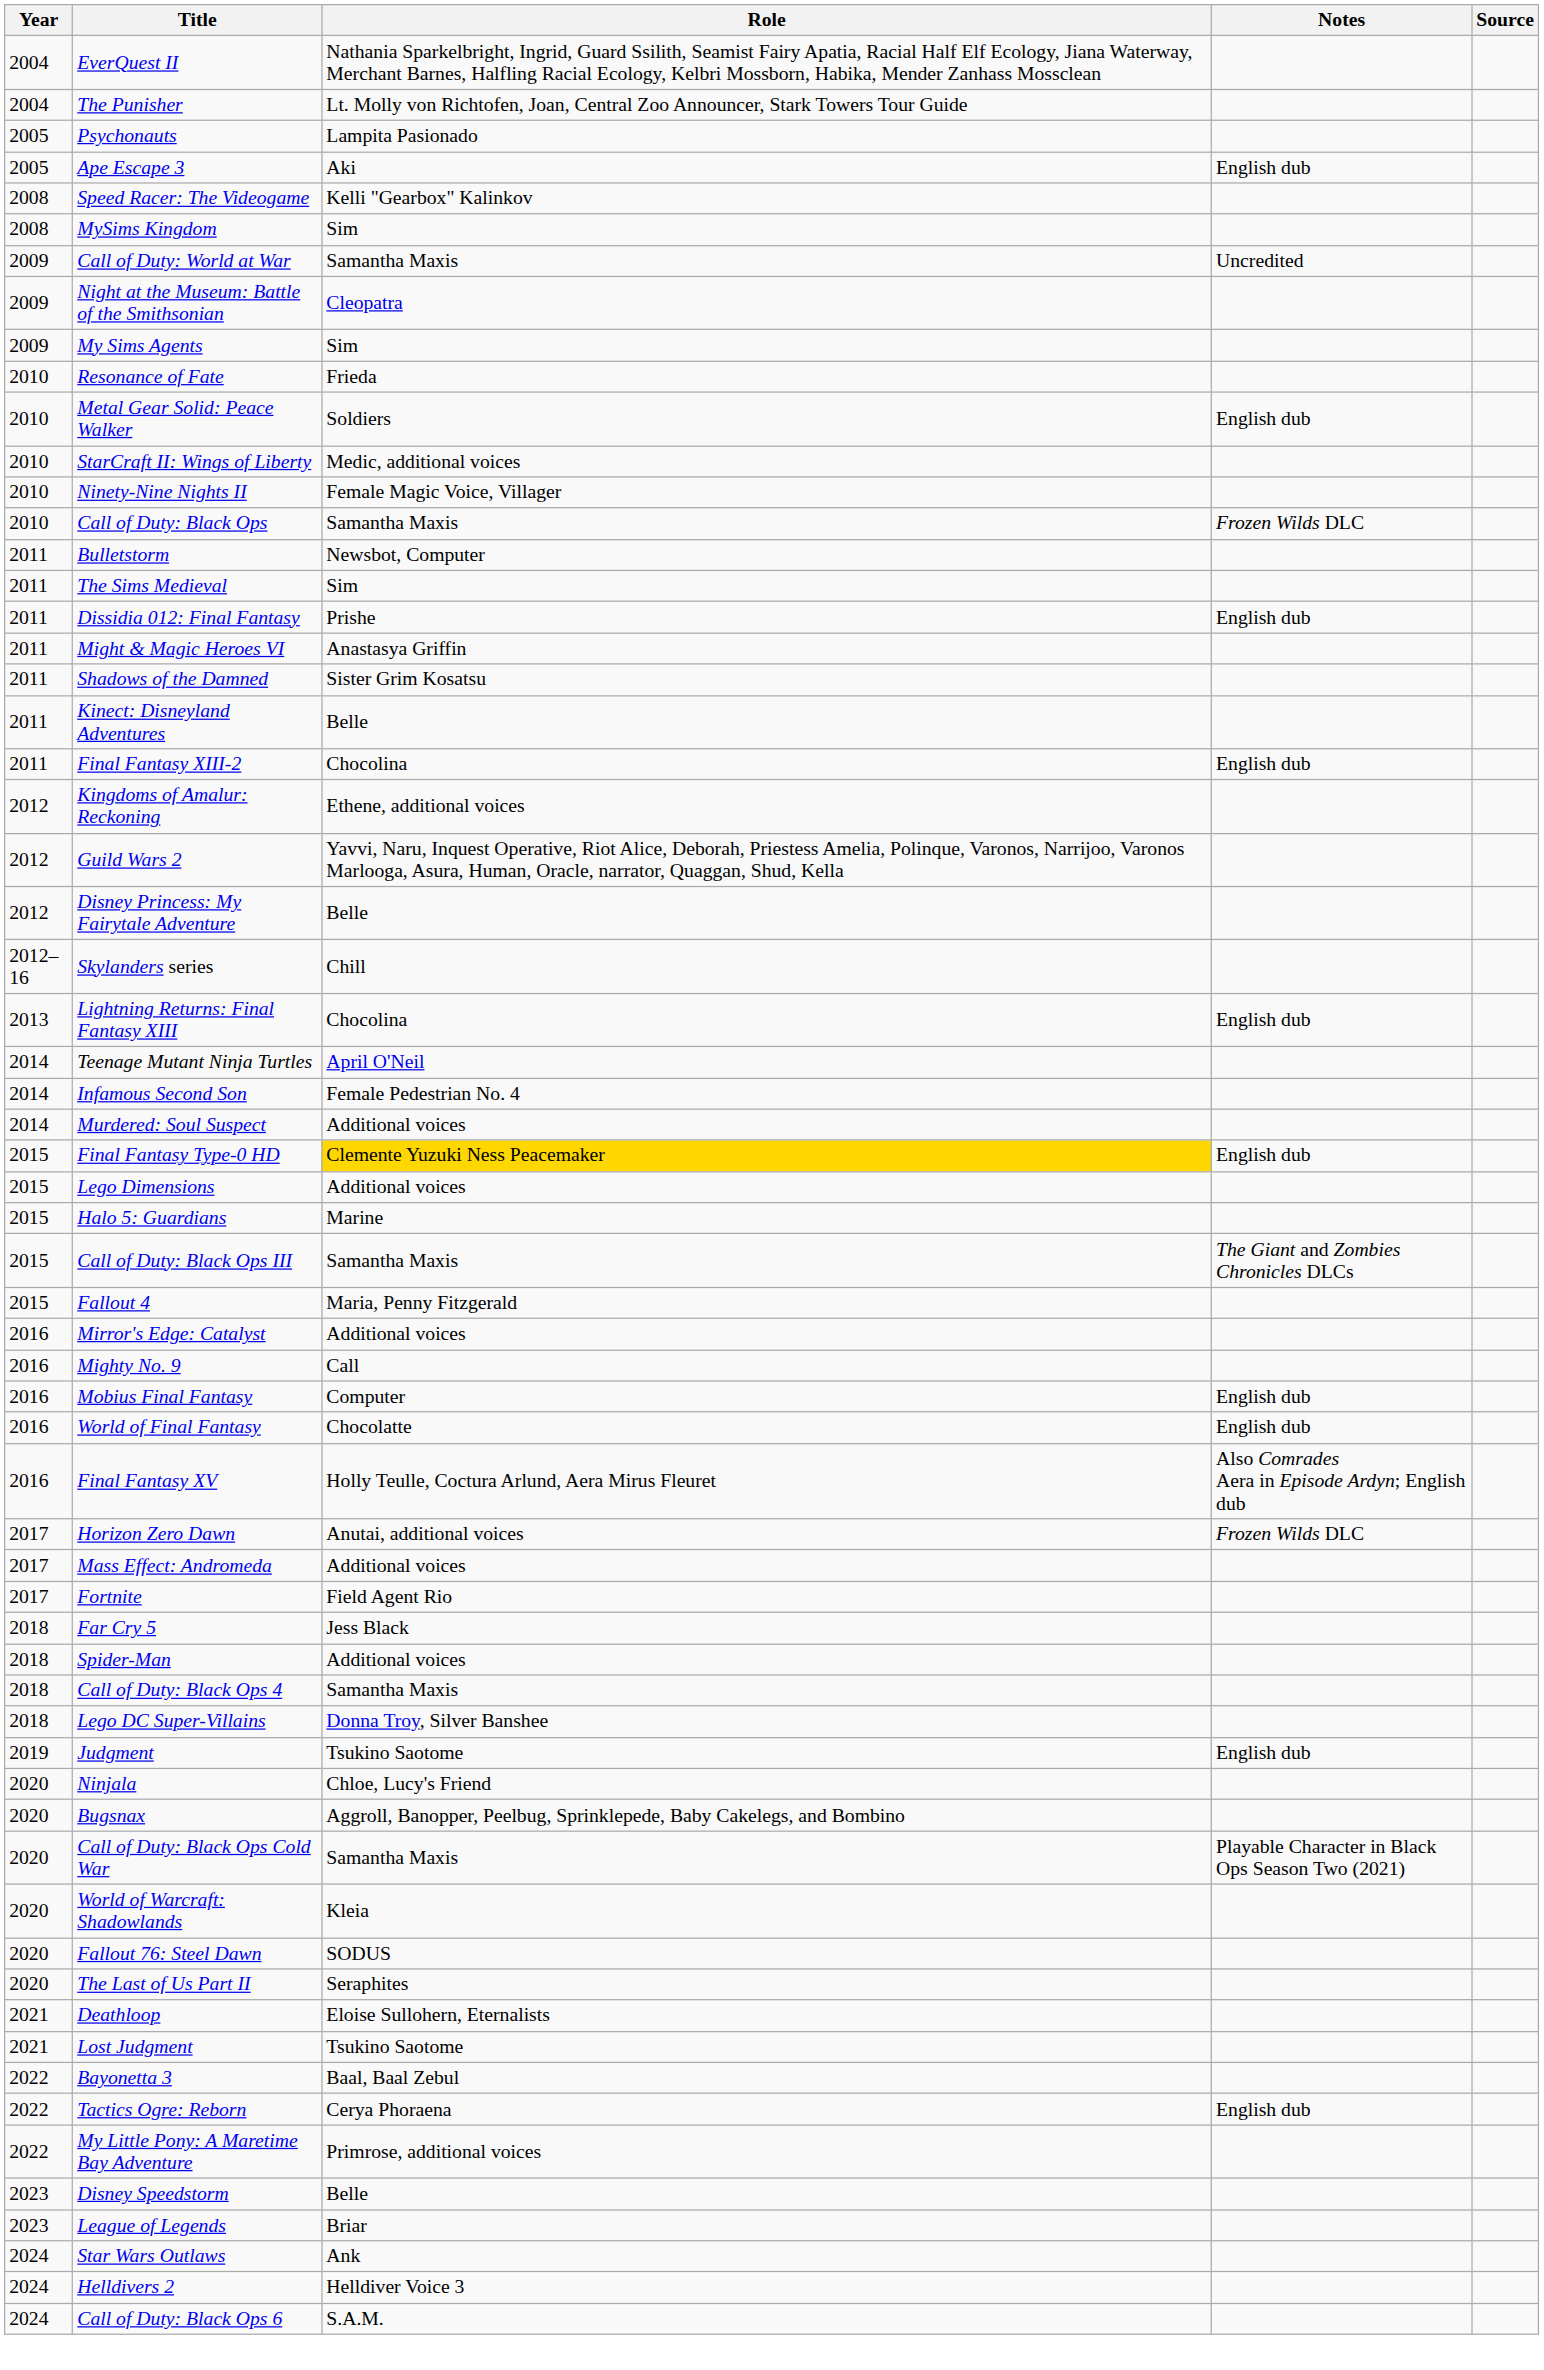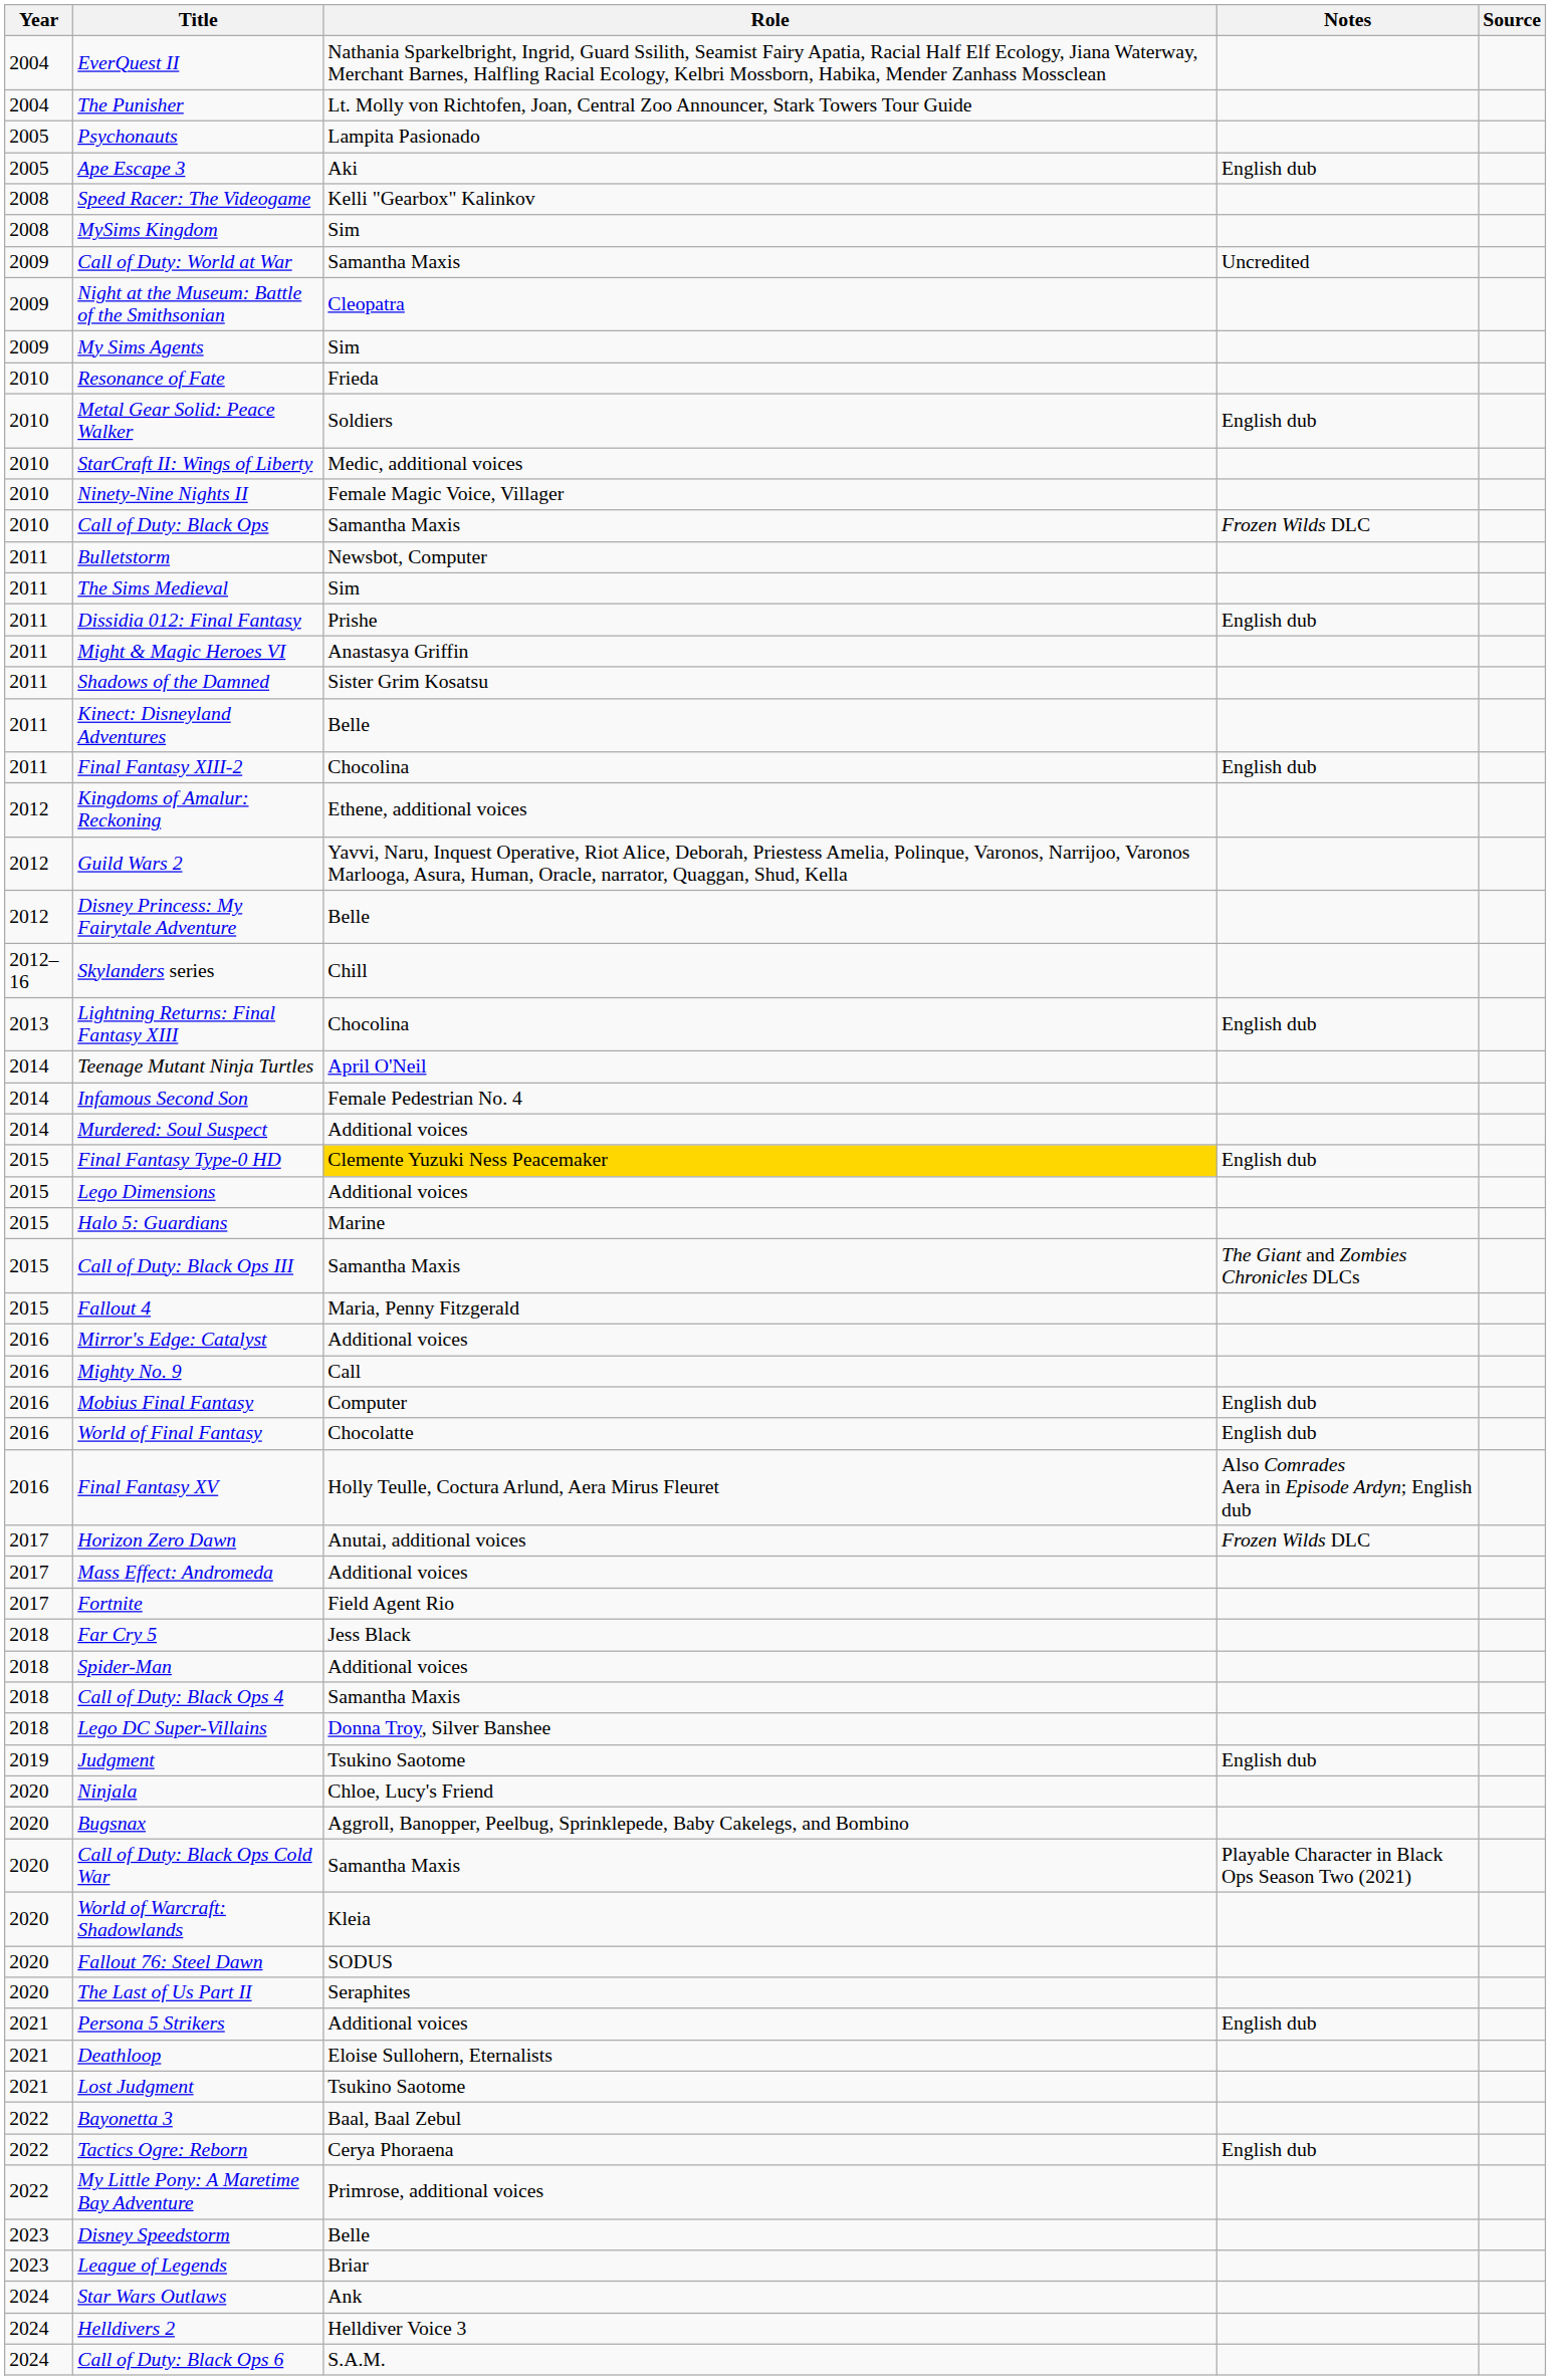+ row: 2021 | Persona 5 Strikers | Additional voices | English dub
